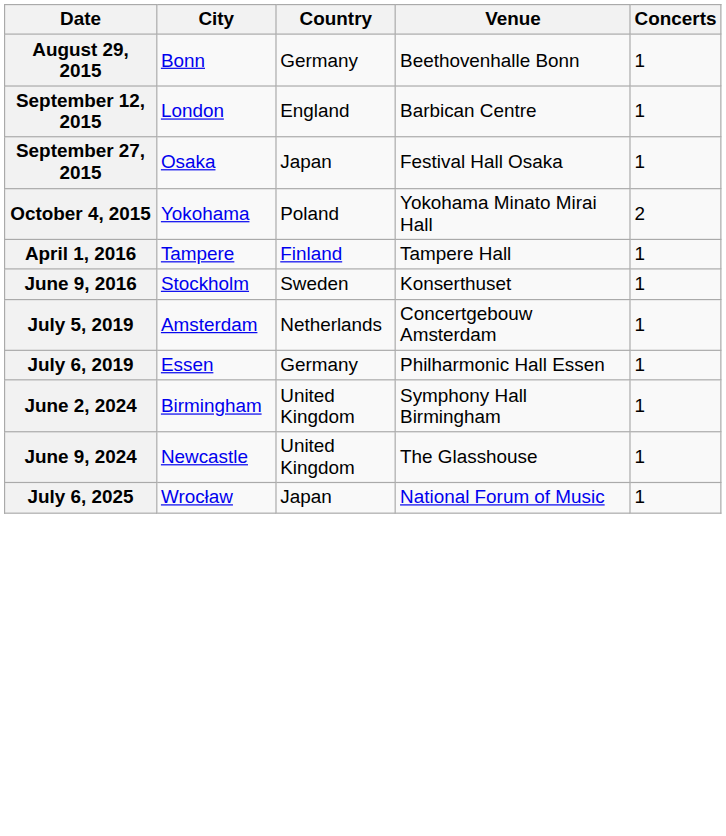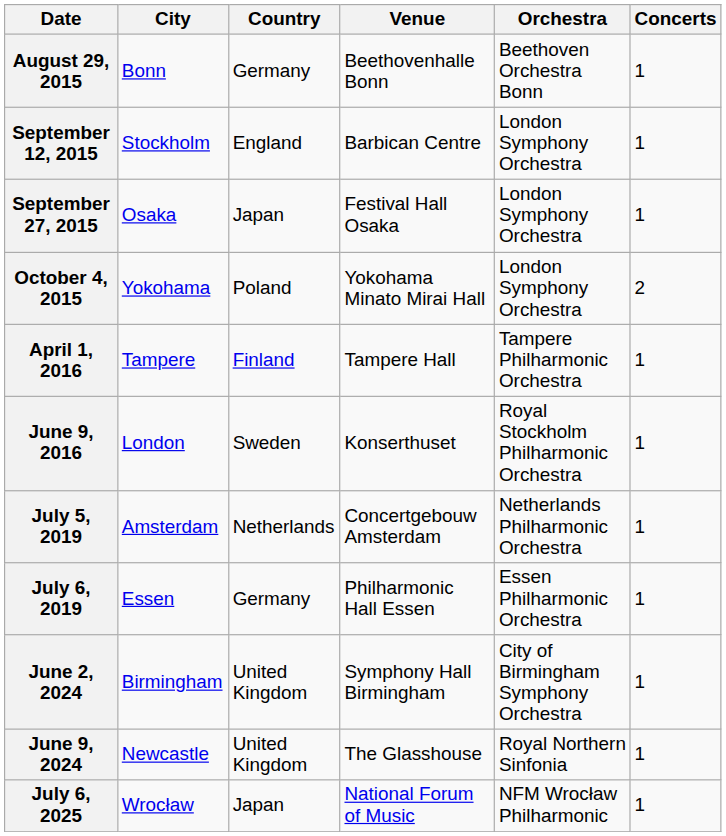+ column: Orchestra | Beethoven Orchestra Bonn | London Symphony Orchestra | London Symphony Orchestra | London Symphony Orchestra | Tampere Philharmonic Orchestra | Royal Stockholm Philharmonic Orchestra | Netherlands Philharmonic Orchestra | Essen Philharmonic Orchestra | City of Birmingham Symphony Orchestra | Royal Northern Sinfonia | NFM Wrocław Philharmonic
September 12, 2015 | City: London -> Stockholm
June 9, 2016 | City: Stockholm -> London
